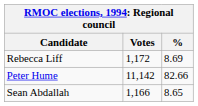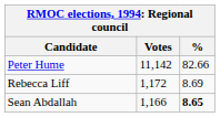rows swapped: Peter Hume <-> Rebecca Liff
Sean Abdallah | %: normal -> bold
